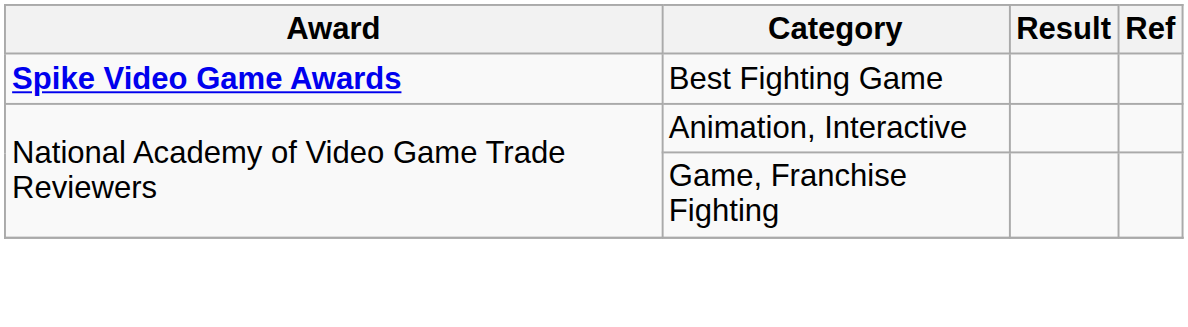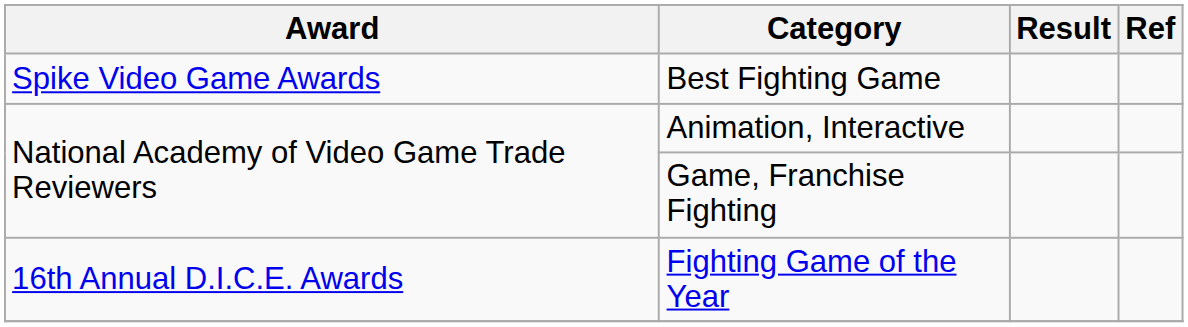Best Fighting Game | Award: bold -> normal
+ row: 16th Annual D.I.C.E. Awards | Fighting Game of the Year
